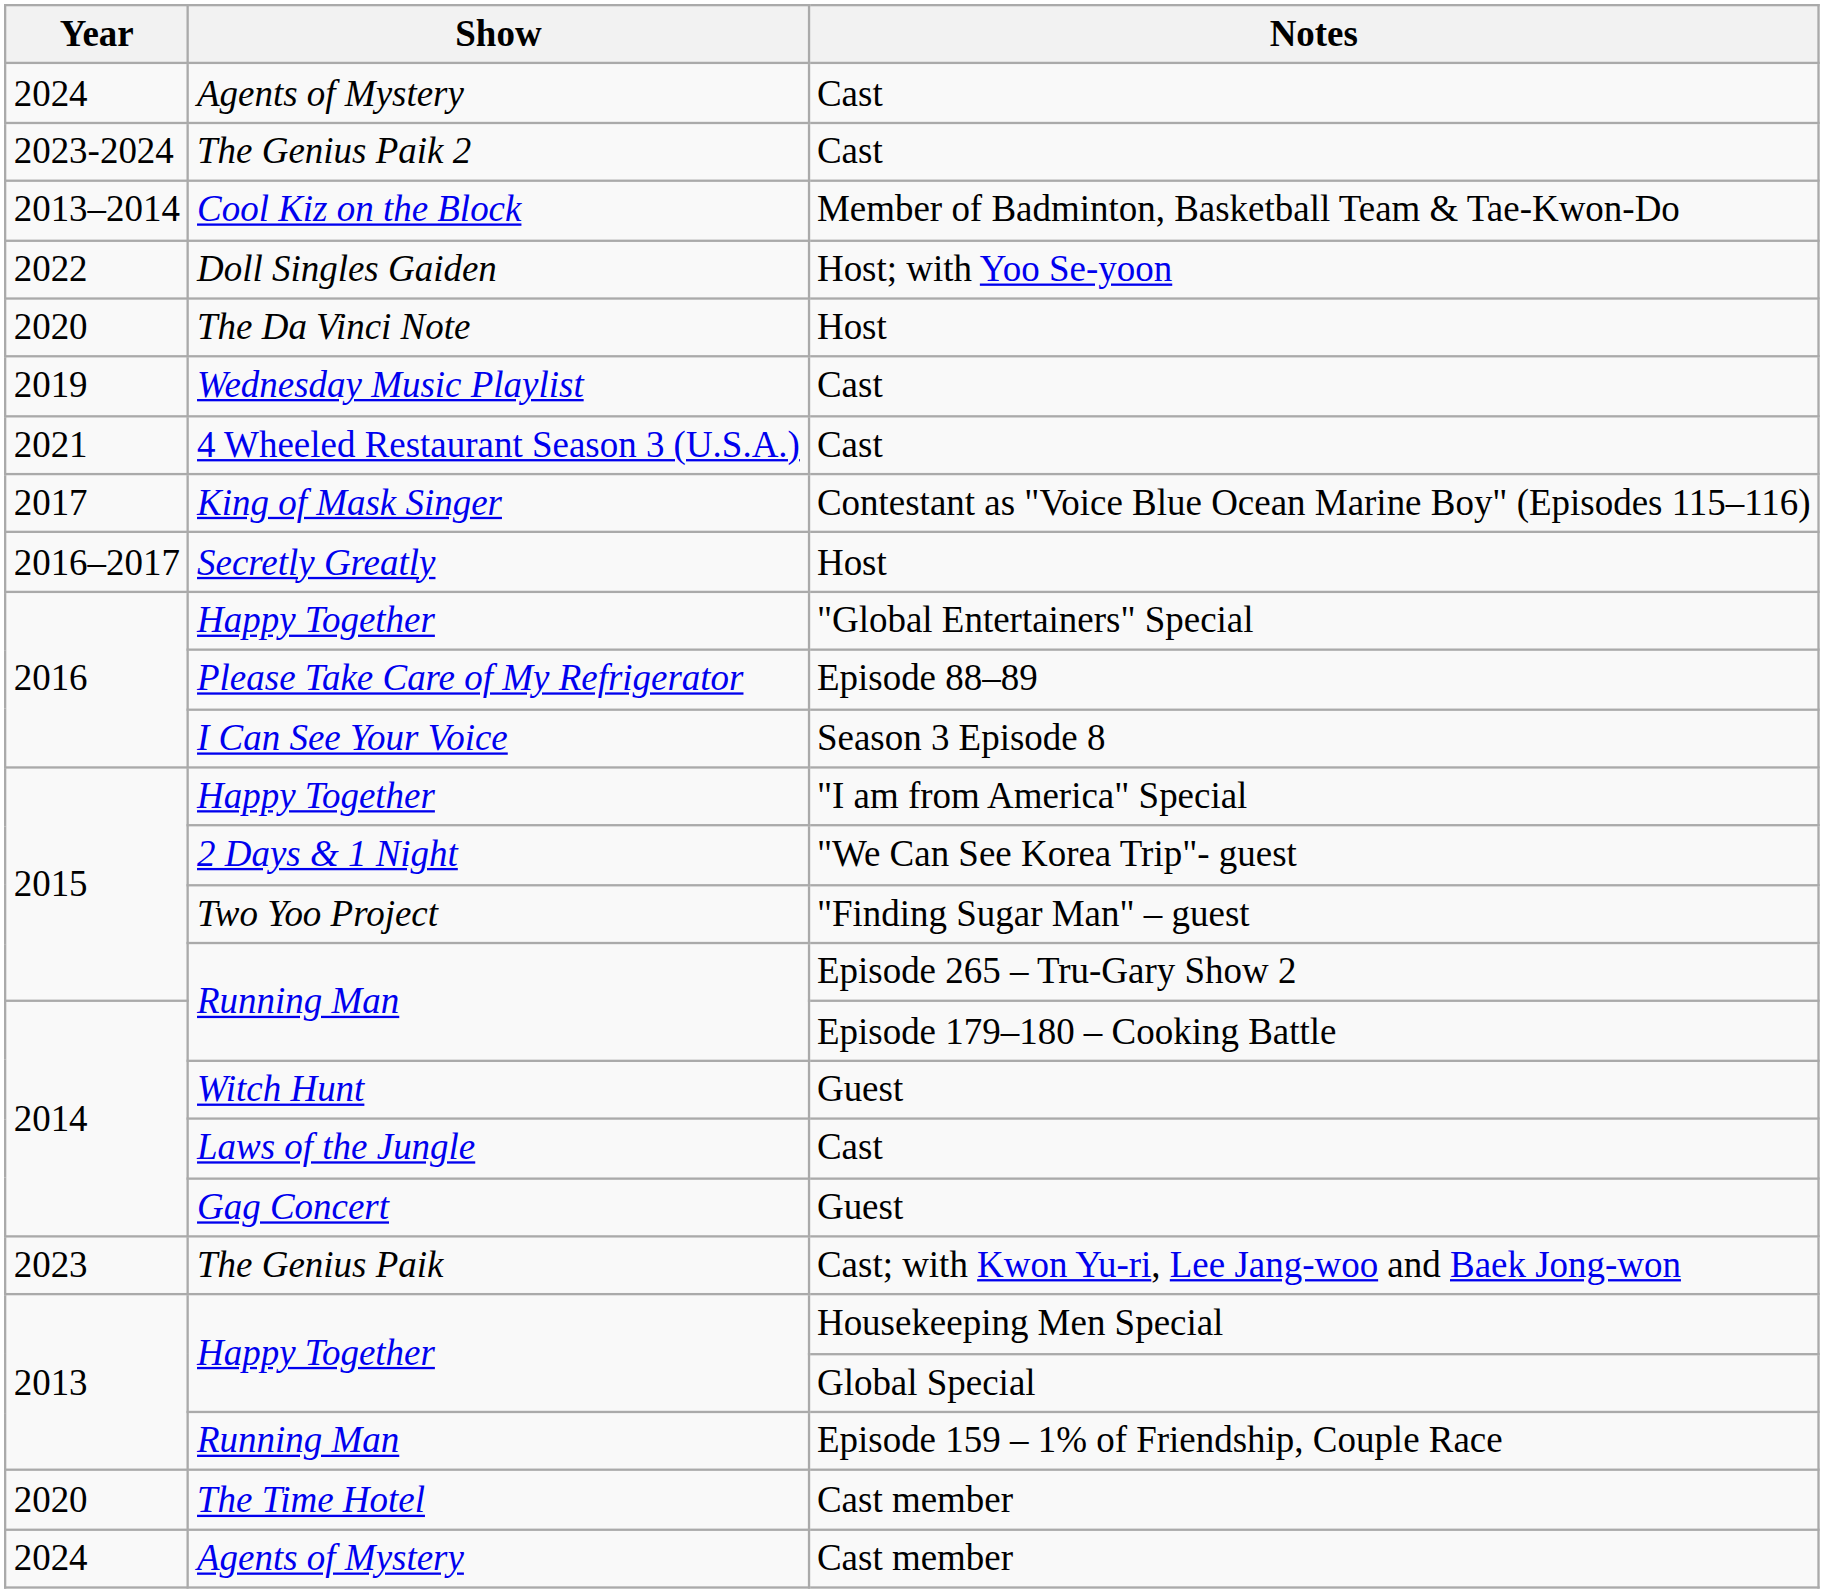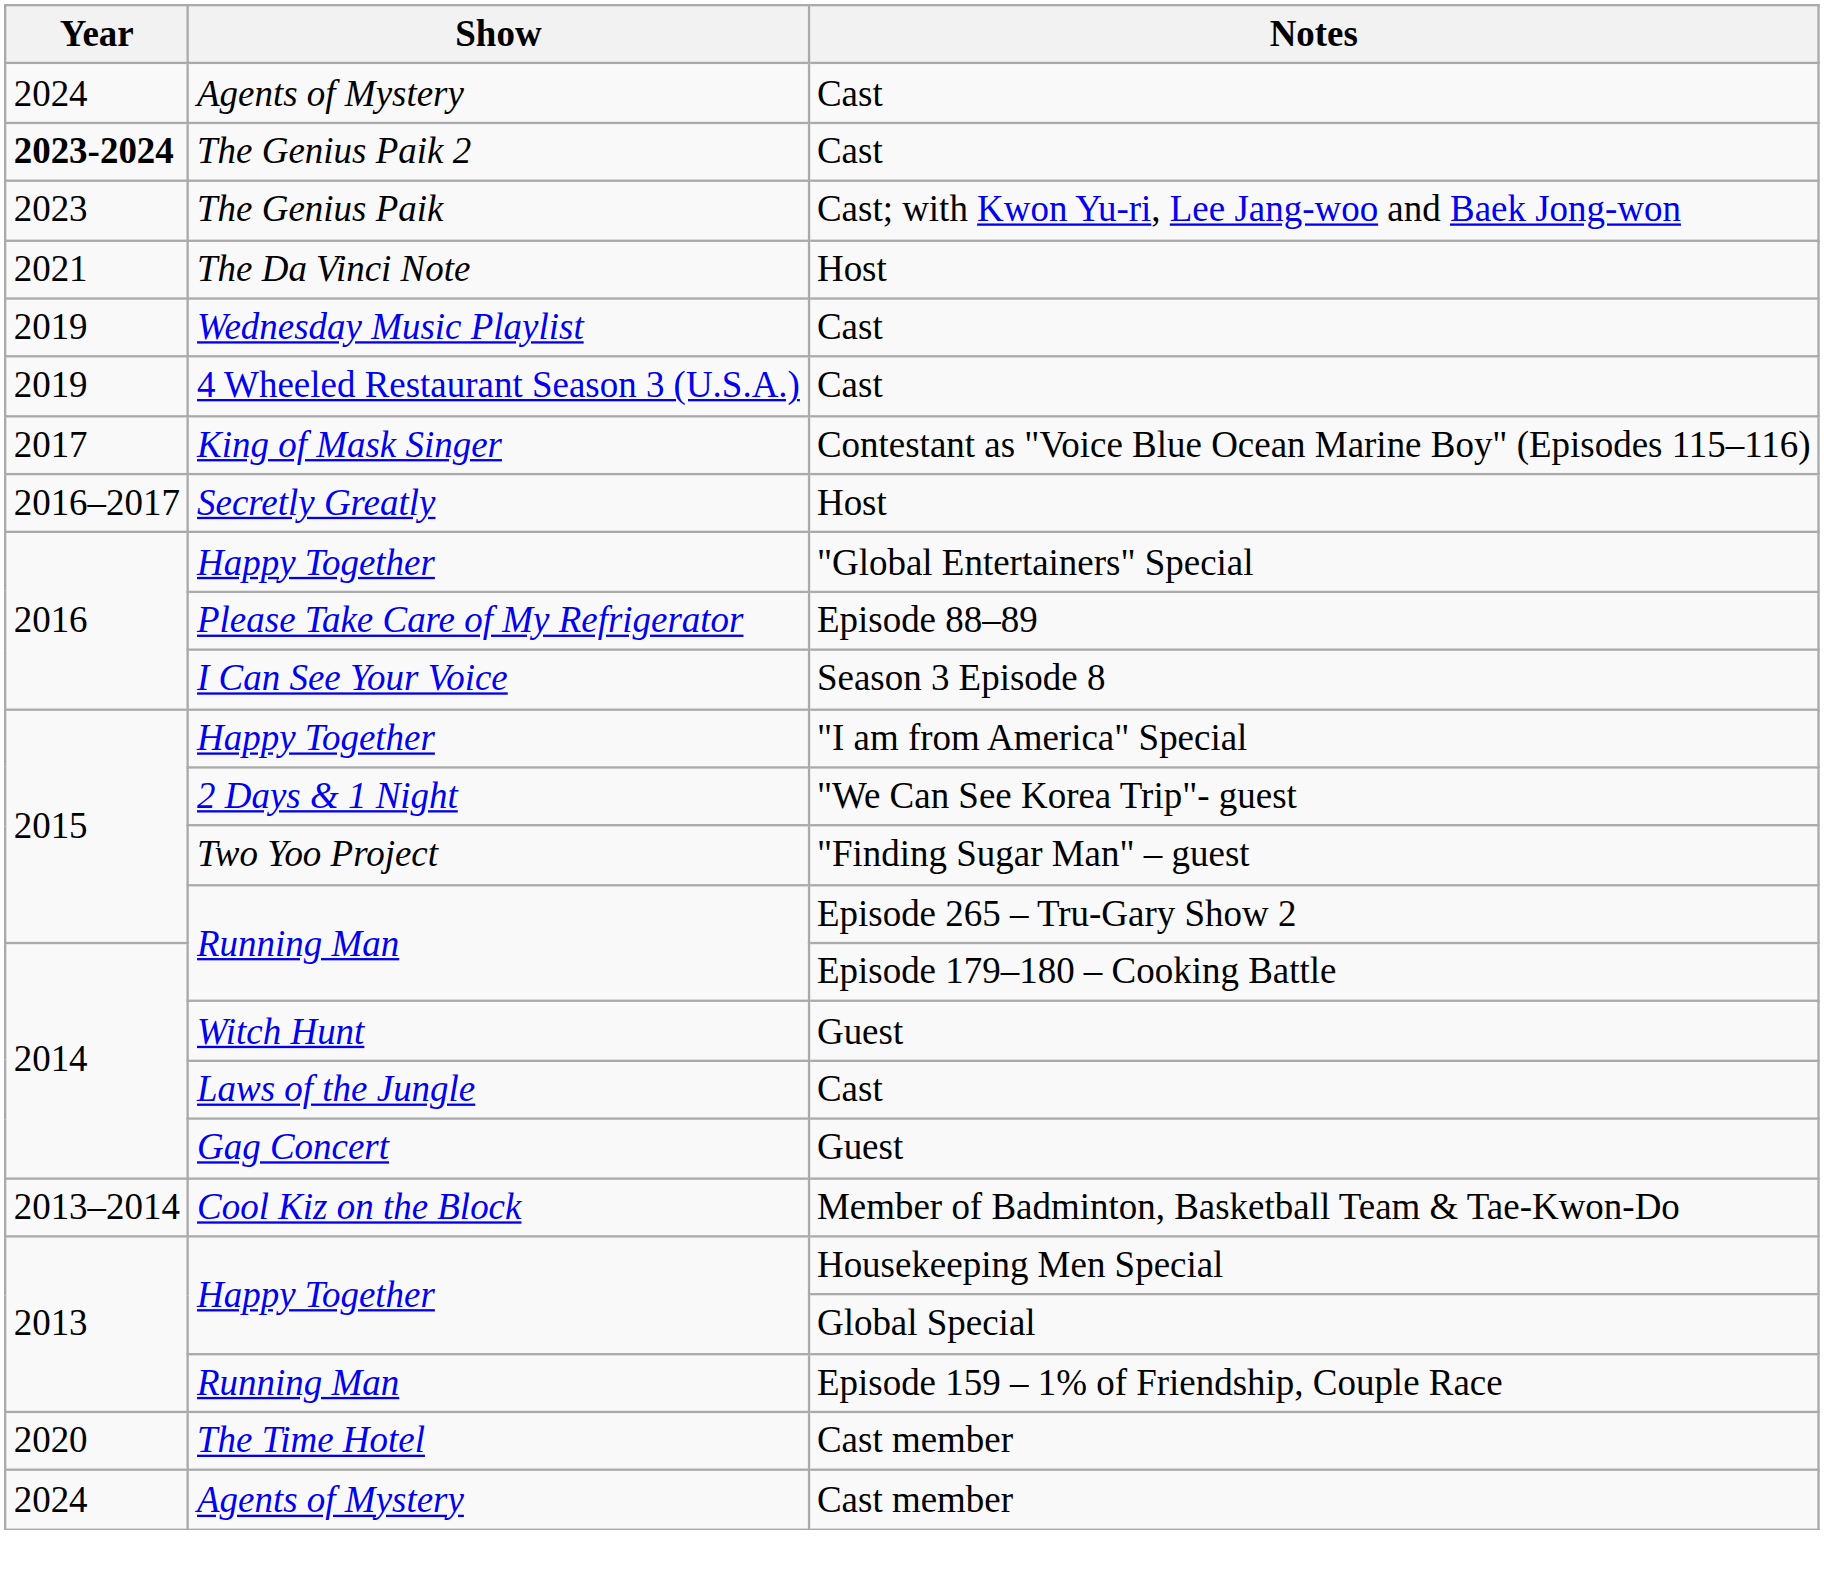The Genius Paik 2 | Year: normal -> bold
rows swapped: The Genius Paik <-> Cool Kiz on the Block
- row: 2022 | Doll Singles Gaiden | Host; with Yoo Se-yoon
The Da Vinci Note | Year: 2020 -> 2021
4 Wheeled Restaurant Season 3 (U.S.A.) | Year: 2021 -> 2019
